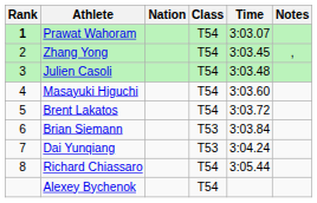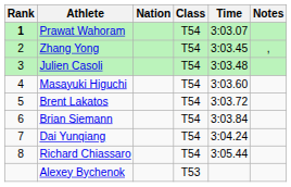Brian Siemann | Class: T53 -> T54
Dai Yunqiang | Class: T53 -> T54
Alexey Bychenok | Class: T54 -> T53
